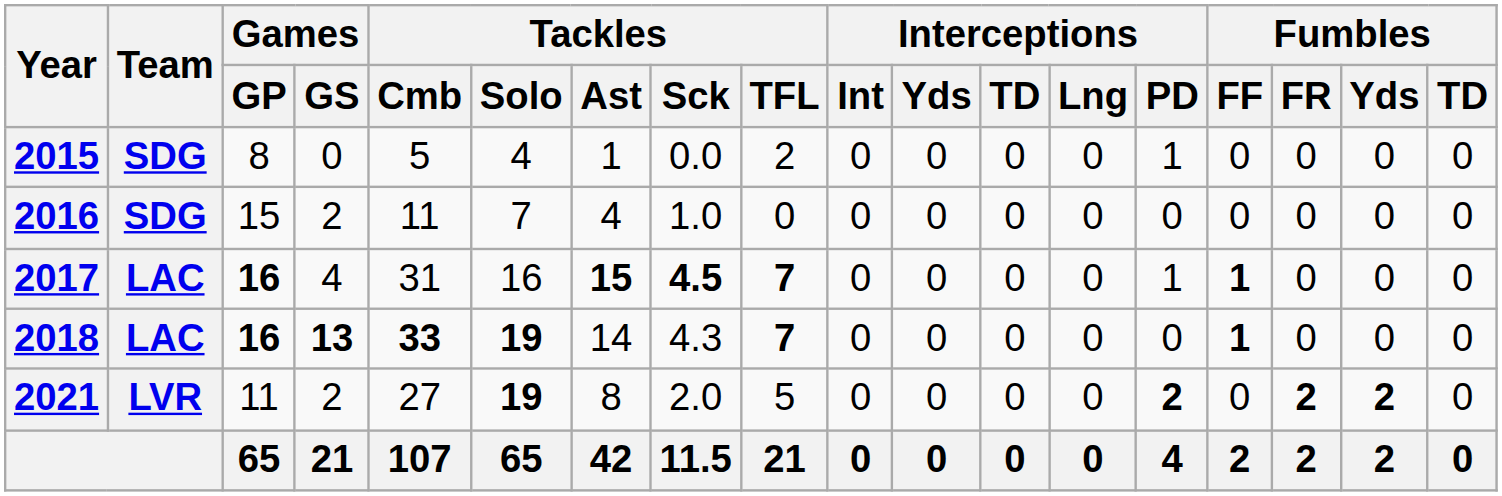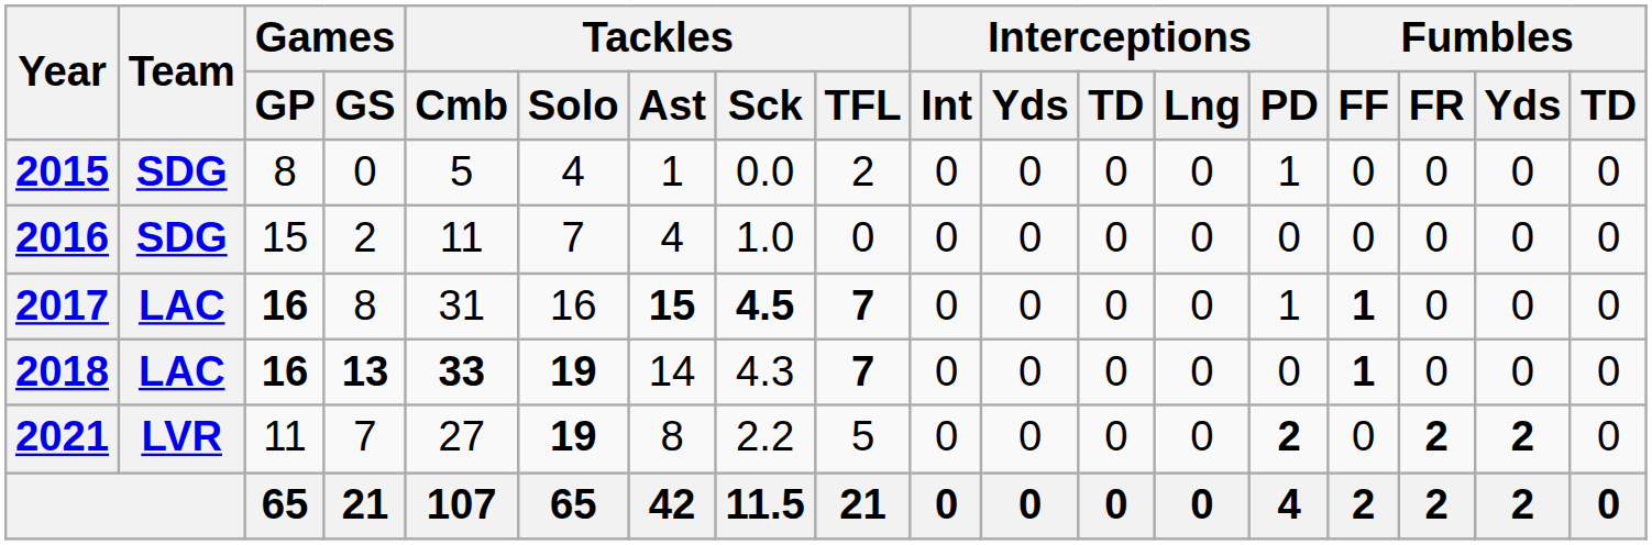2017 | Games / GS: 4 -> 8
2021 | Games / GS: 2 -> 7
2021 | Tackles / Sck: 2.0 -> 2.2
